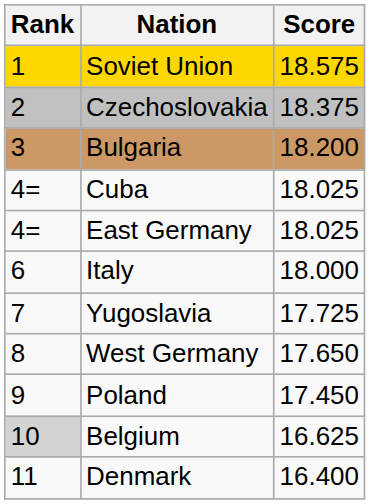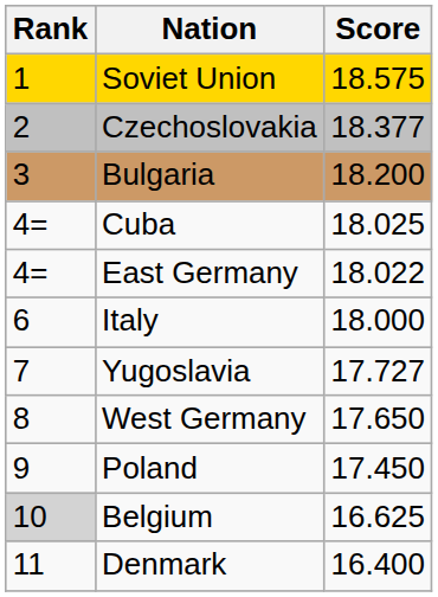Czechoslovakia | Score: 18.375 -> 18.377
East Germany | Score: 18.025 -> 18.022
Yugoslavia | Score: 17.725 -> 17.727
